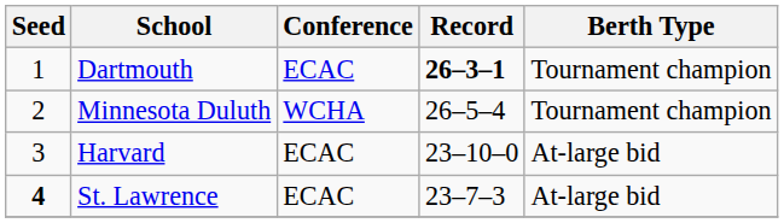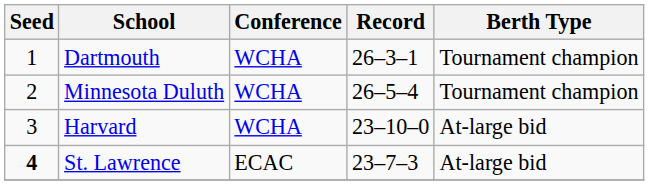Dartmouth | Conference: ECAC -> WCHA
Dartmouth | Record: bold -> normal
Harvard | Conference: ECAC -> WCHA
